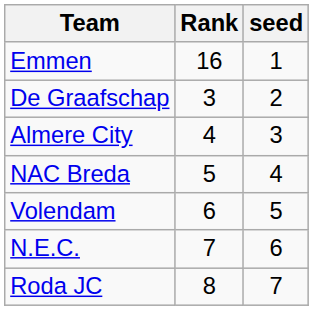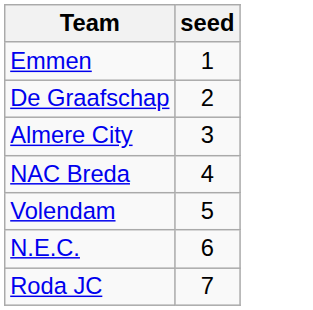- column: Rank | 16 | 3 | 4 | 5 | 6 | 7 | 8
